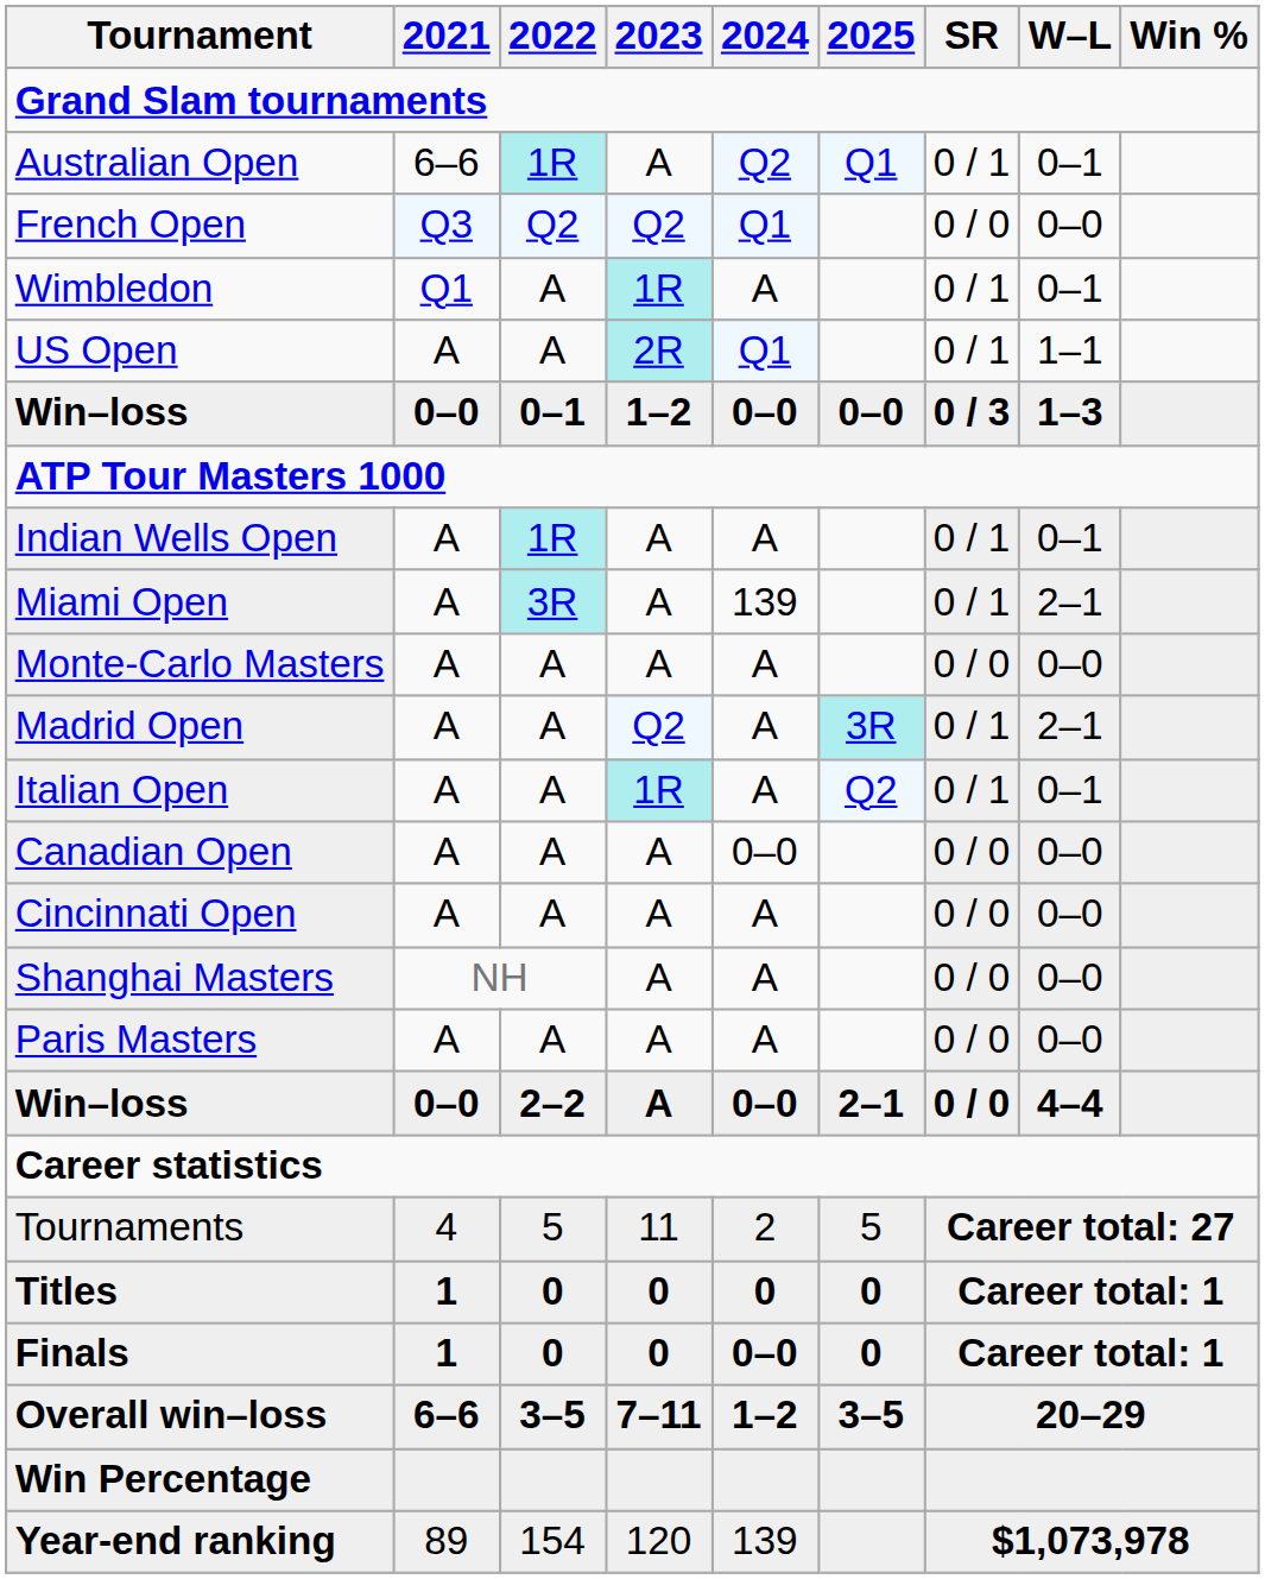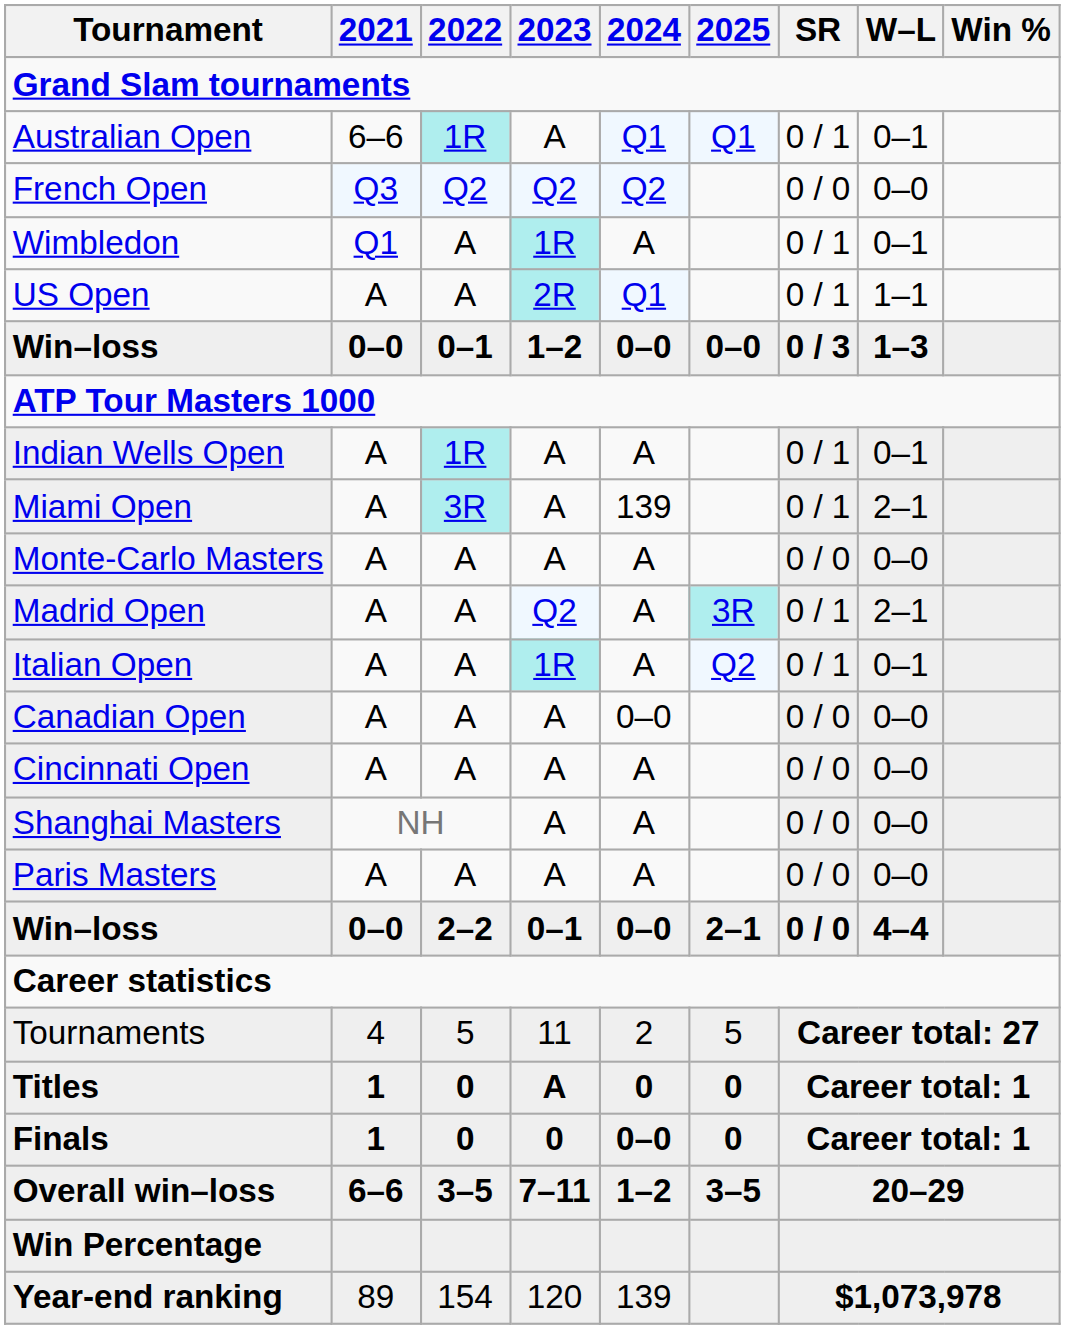Australian Open | 2024: Q2 -> Q1
French Open | 2024: Q1 -> Q2
Win–loss / 2–2 | 2023: A -> 0–1
Titles | 2023: 0 -> A
